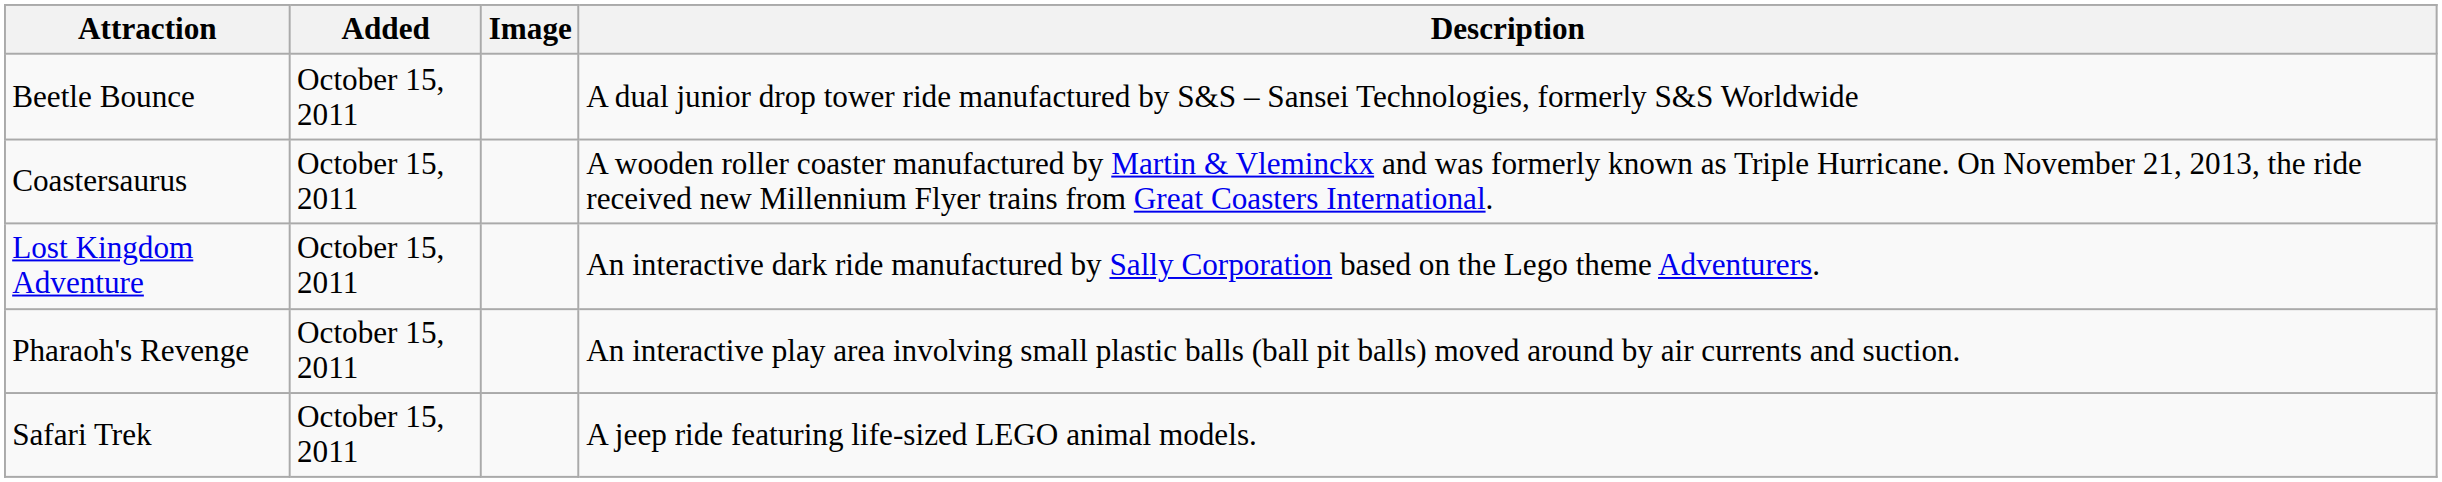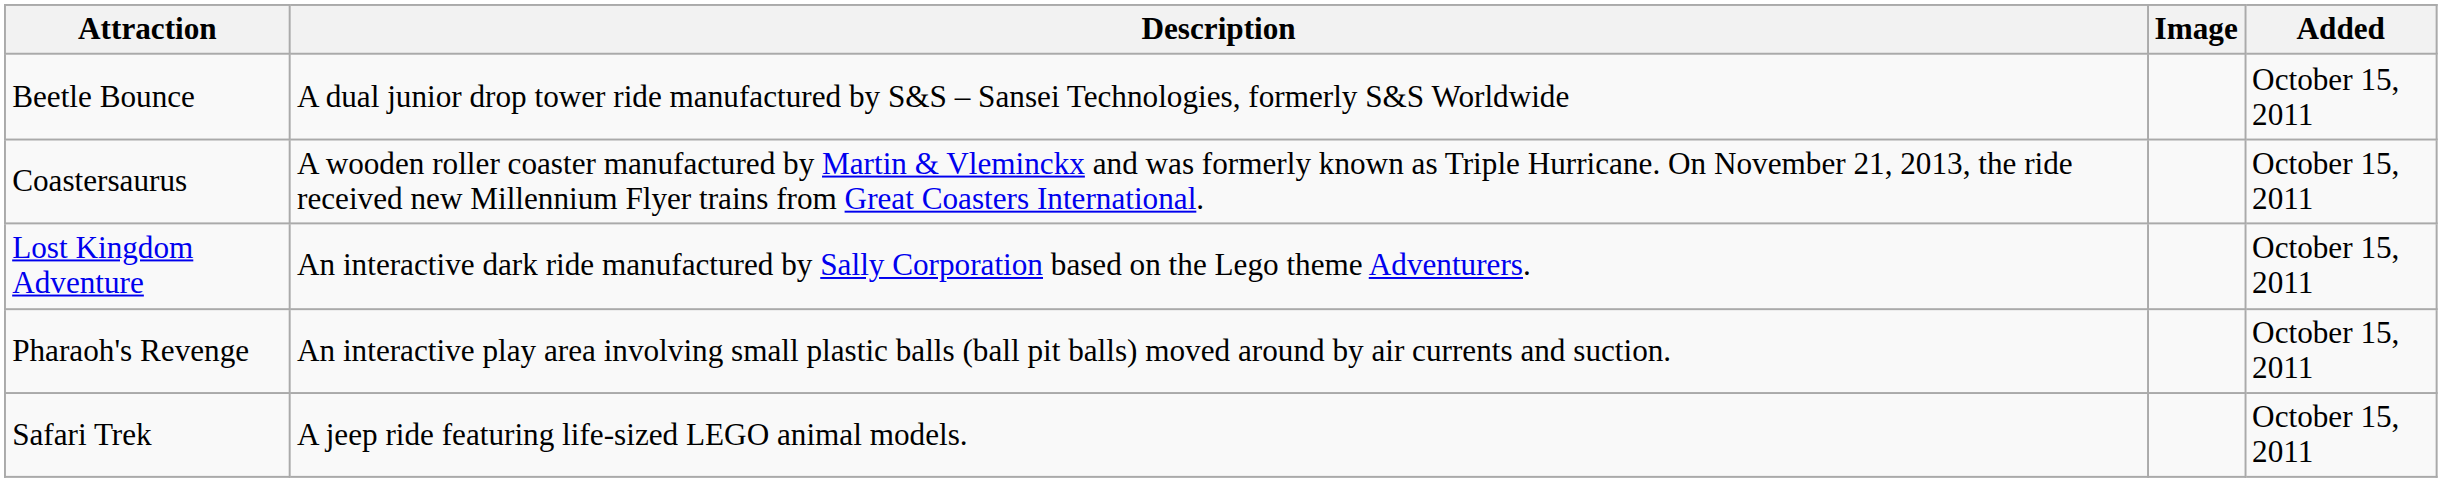columns swapped: Added <-> Description
